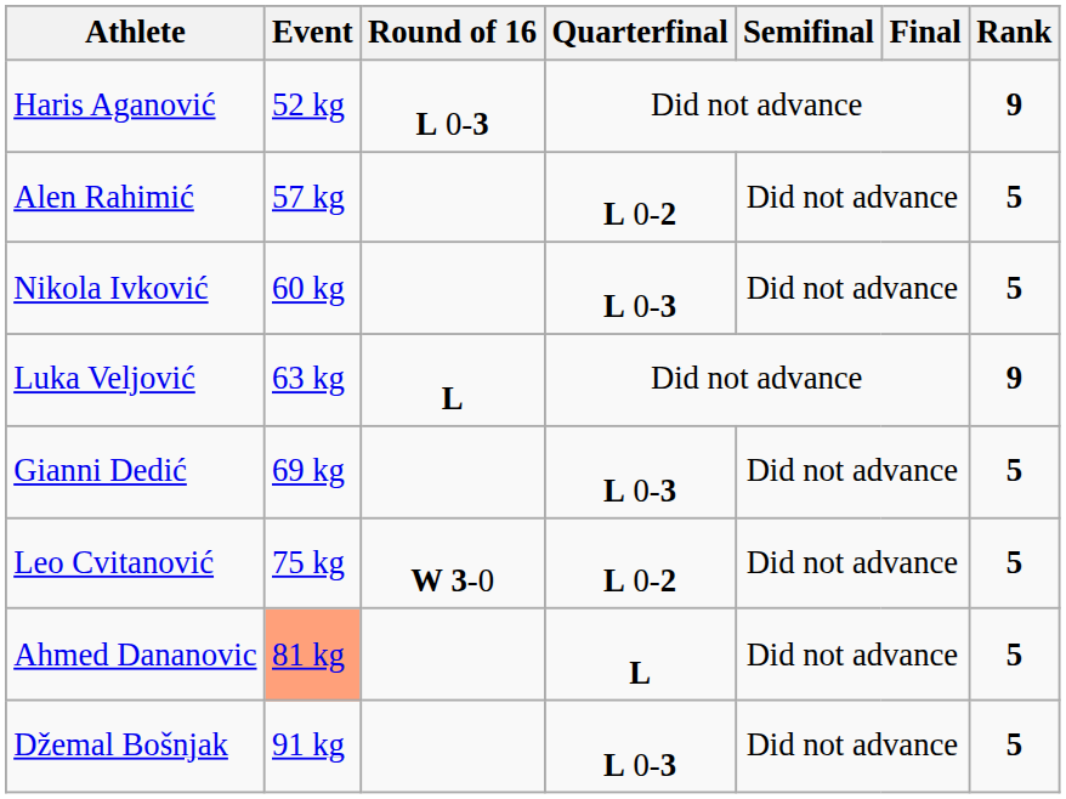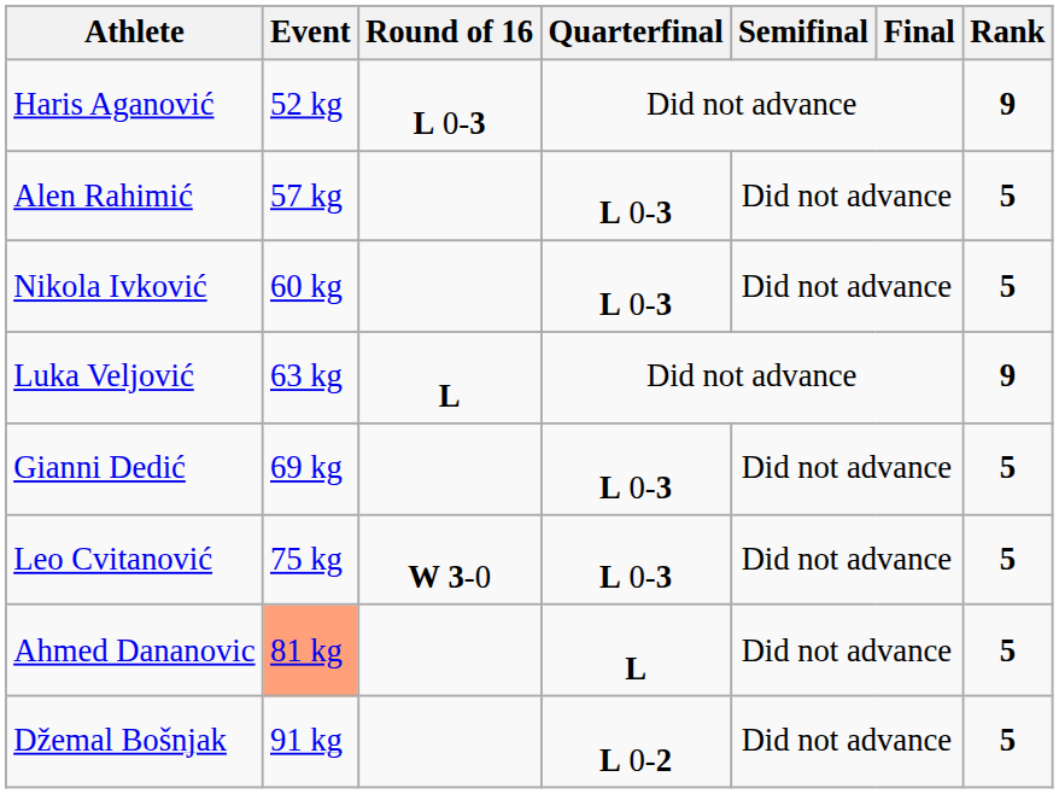Alen Rahimić | Quarterfinal: L 0-2 -> L 0-3
Leo Cvitanović | Quarterfinal: L 0-2 -> L 0-3
Džemal Bošnjak | Quarterfinal: L 0-3 -> L 0-2
